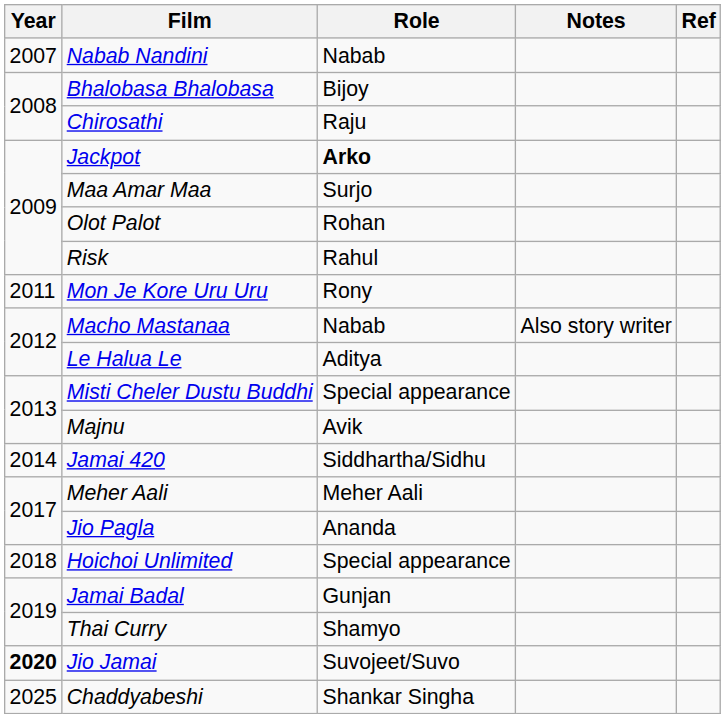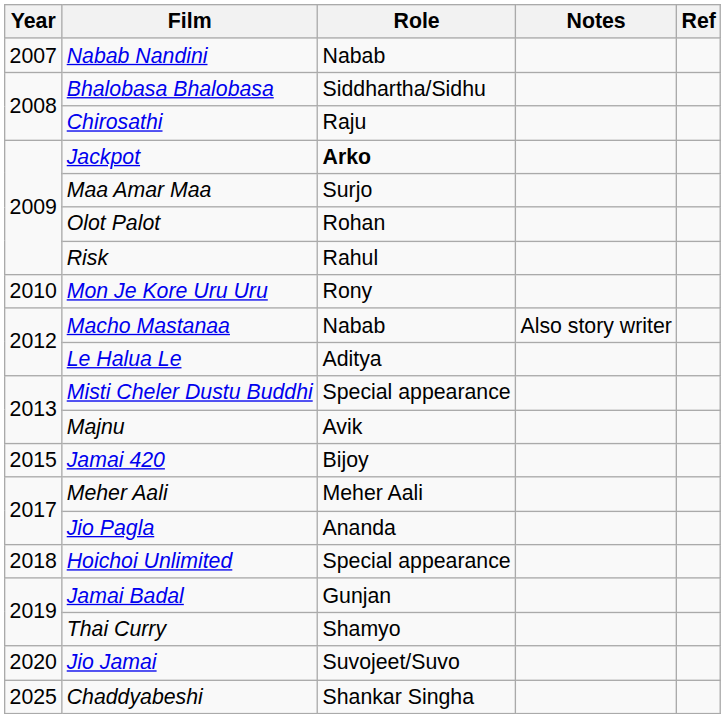Bhalobasa Bhalobasa | Role: Bijoy -> Siddhartha/Sidhu
Mon Je Kore Uru Uru | Year: 2011 -> 2010
Jamai 420 | Year: 2014 -> 2015
Jamai 420 | Role: Siddhartha/Sidhu -> Bijoy
Jio Jamai | Year: bold -> normal
